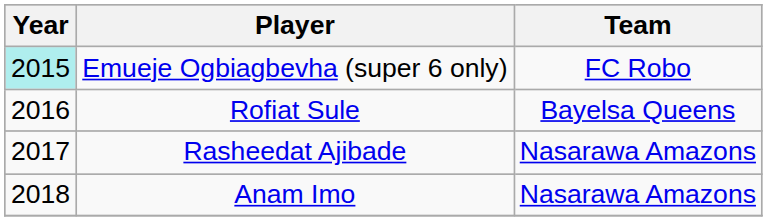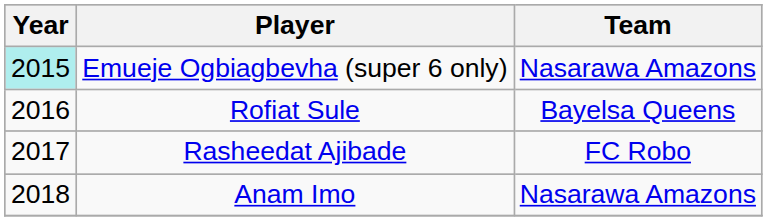Emueje Ogbiagbevha (super 6 only) | Team: FC Robo -> Nasarawa Amazons
Rasheedat Ajibade | Team: Nasarawa Amazons -> FC Robo
